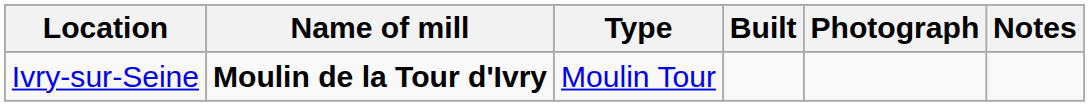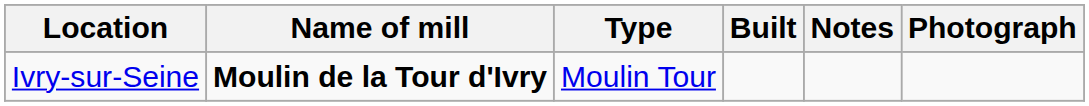columns swapped: Notes <-> Photograph
